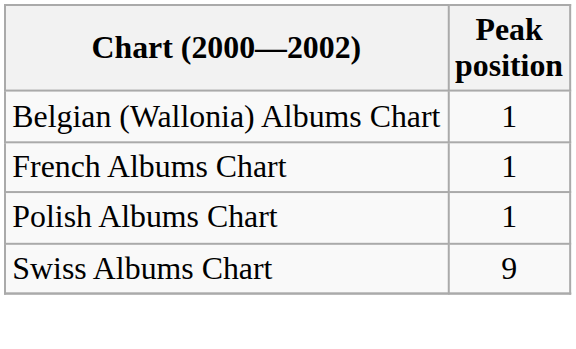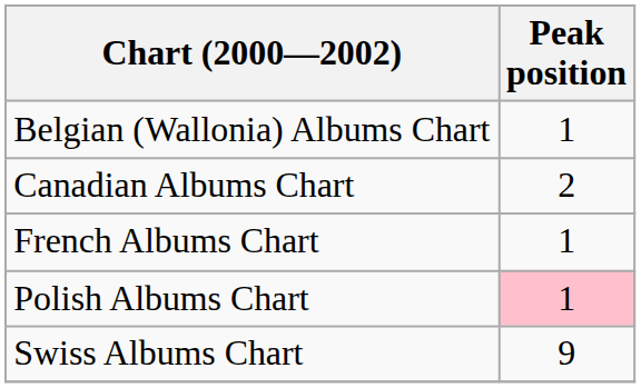+ row: Canadian Albums Chart | 2
Polish Albums Chart | Peak position: no background -> pink background
